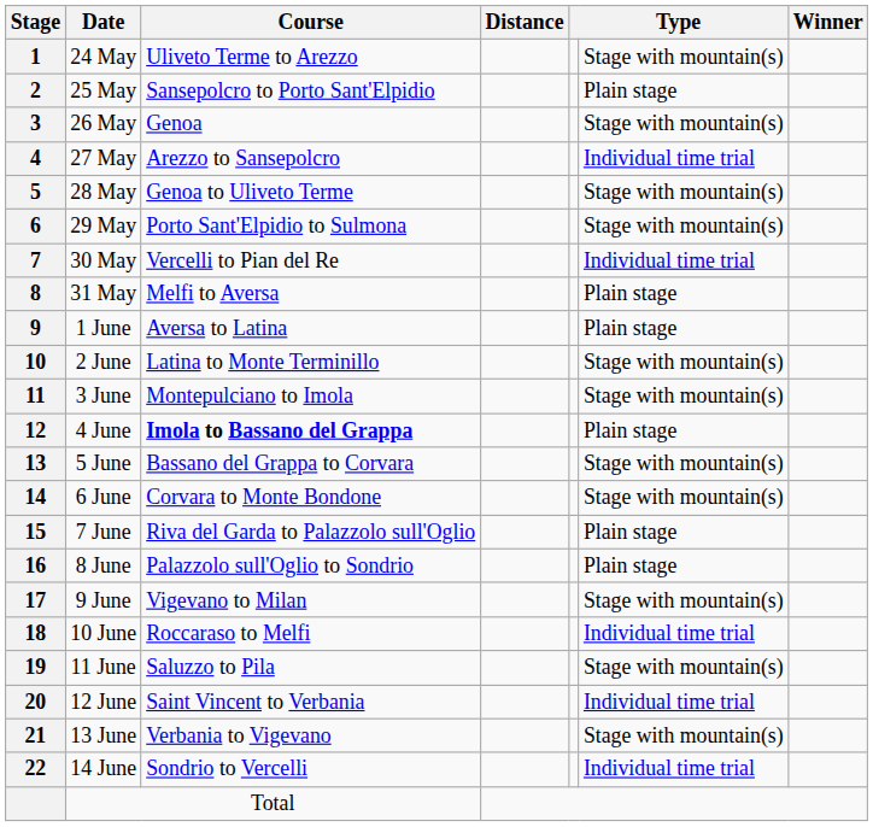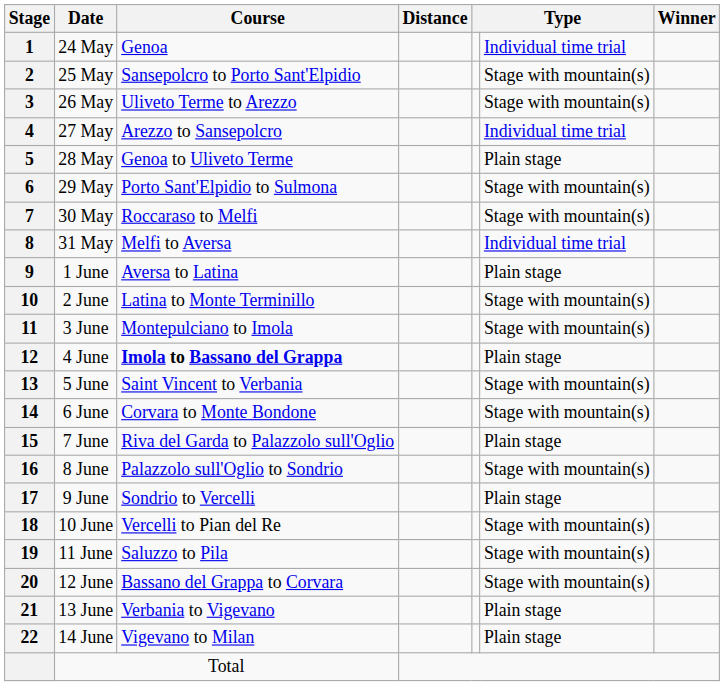24 May | Course: Uliveto Terme to Arezzo -> Genoa
24 May | column 6: Stage with mountain(s) -> Individual time trial
25 May | column 6: Plain stage -> Stage with mountain(s)
26 May | Course: Genoa -> Uliveto Terme to Arezzo
28 May | column 6: Stage with mountain(s) -> Plain stage
30 May | Course: Vercelli to Pian del Re -> Roccaraso to Melfi
30 May | column 6: Individual time trial -> Stage with mountain(s)
31 May | column 6: Plain stage -> Individual time trial
5 June | Course: Bassano del Grappa to Corvara -> Saint Vincent to Verbania
8 June | column 6: Plain stage -> Stage with mountain(s)
9 June | Course: Vigevano to Milan -> Sondrio to Vercelli
9 June | column 6: Stage with mountain(s) -> Plain stage
10 June | Course: Roccaraso to Melfi -> Vercelli to Pian del Re
10 June | column 6: Individual time trial -> Stage with mountain(s)
12 June | Course: Saint Vincent to Verbania -> Bassano del Grappa to Corvara
12 June | column 6: Individual time trial -> Stage with mountain(s)
13 June | column 6: Stage with mountain(s) -> Plain stage
14 June | Course: Sondrio to Vercelli -> Vigevano to Milan
14 June | column 6: Individual time trial -> Plain stage
